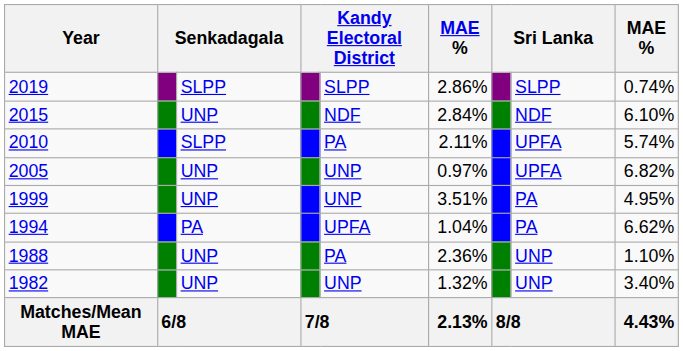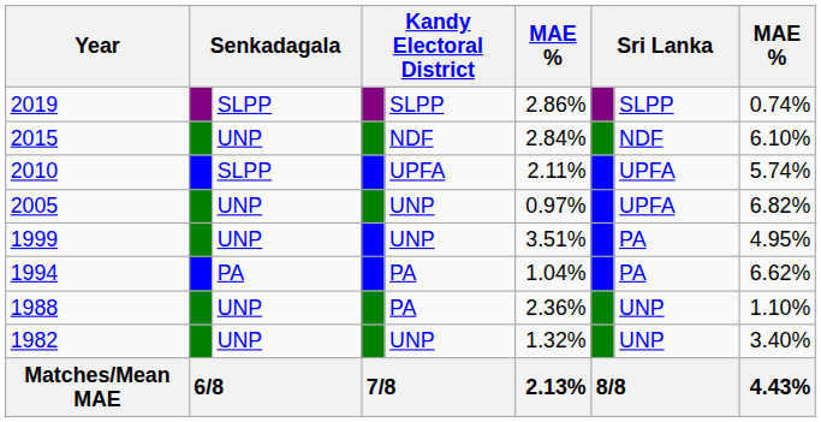2010 | column 5: PA -> UPFA
1994 | column 5: UPFA -> PA
